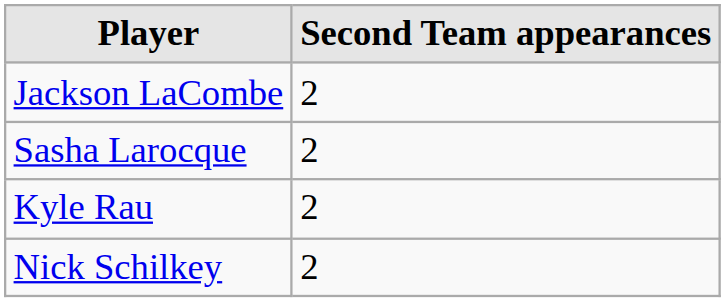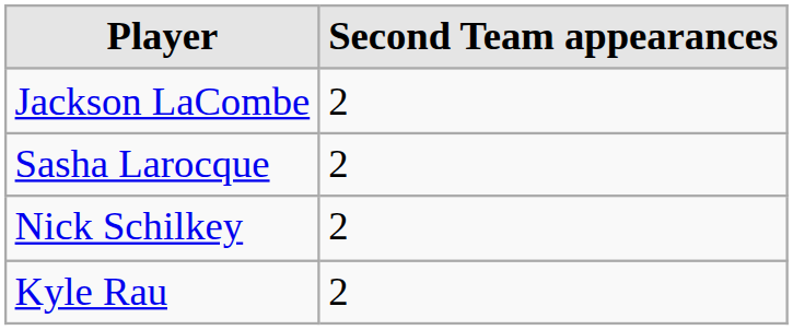rows swapped: Kyle Rau <-> Nick Schilkey
